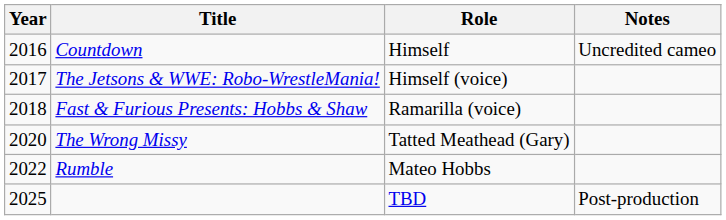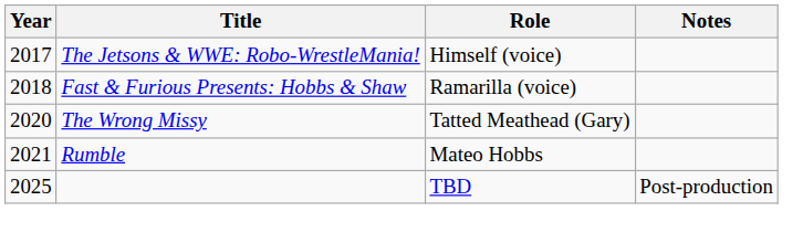- row: 2016 | Countdown | Himself | Uncredited cameo
Rumble | Year: 2022 -> 2021
